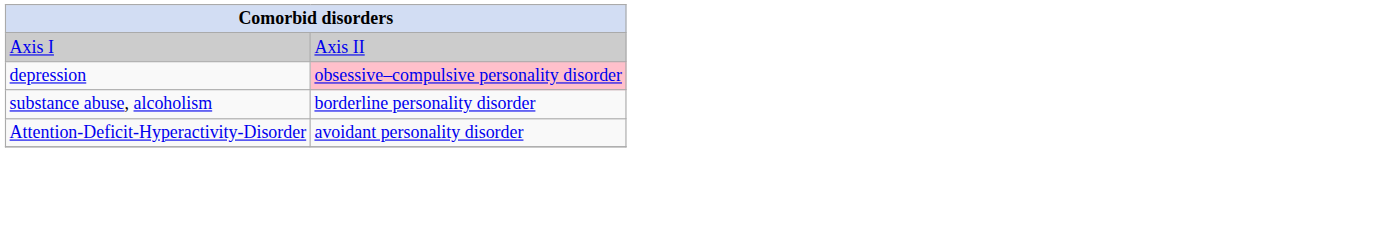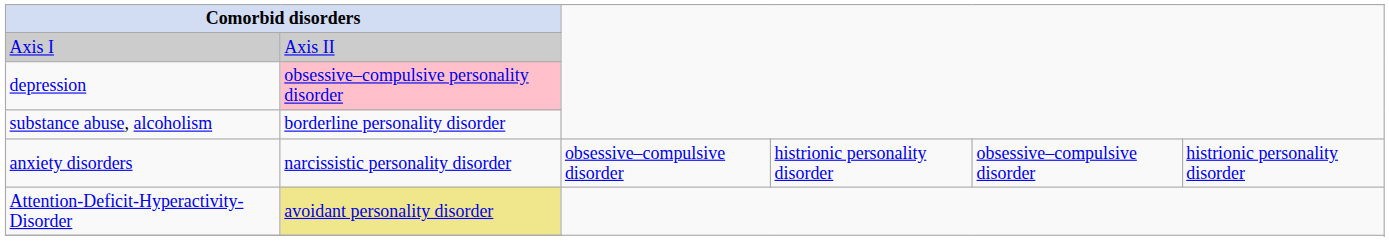+ row: anxiety disorders | narcissistic personality disorder | obsessive–compulsive disorder | histrionic personality disorder | obsessive–compulsive disorder | histrionic personality disorder
Attention-Deficit-Hyperactivity-Disorder | column 2: no background -> khaki background
